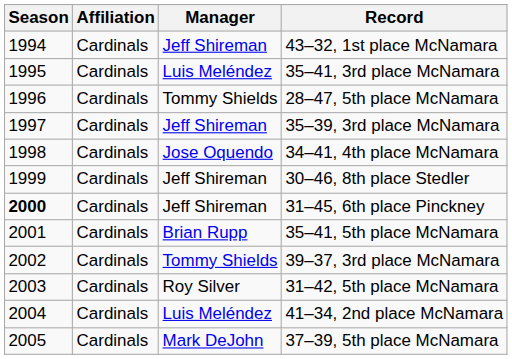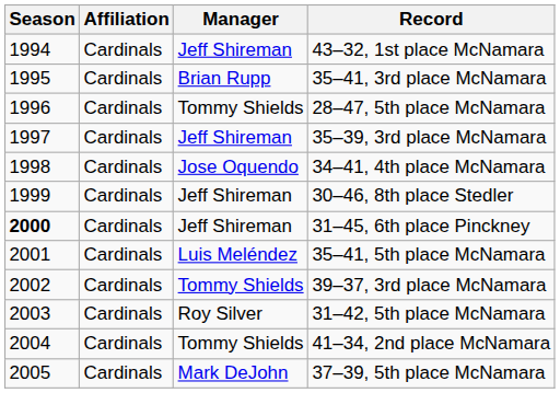35–41, 3rd place McNamara | Manager: Luis Meléndez -> Brian Rupp
35–41, 5th place McNamara | Manager: Brian Rupp -> Luis Meléndez
41–34, 2nd place McNamara | Manager: Luis Meléndez -> Tommy Shields
